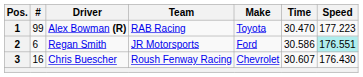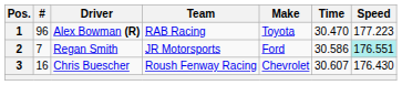1 | #: 99 -> 96
2 | #: 6 -> 7
